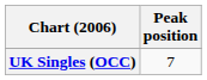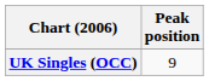UK Singles (OCC) | Peak position: 7 -> 9
